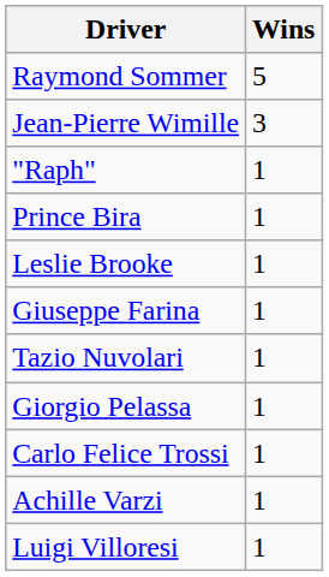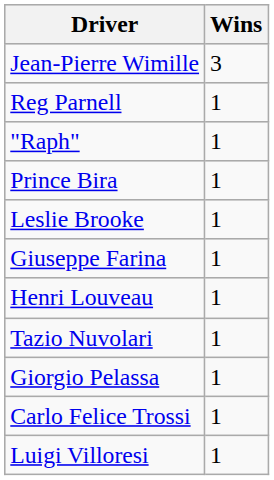- row: Raymond Sommer | 5
+ row: Reg Parnell | 1
+ row: Henri Louveau | 1
- row: Achille Varzi | 1
